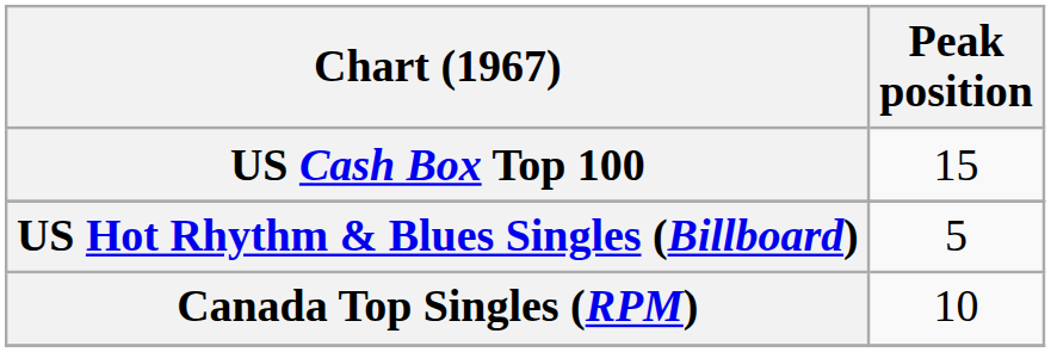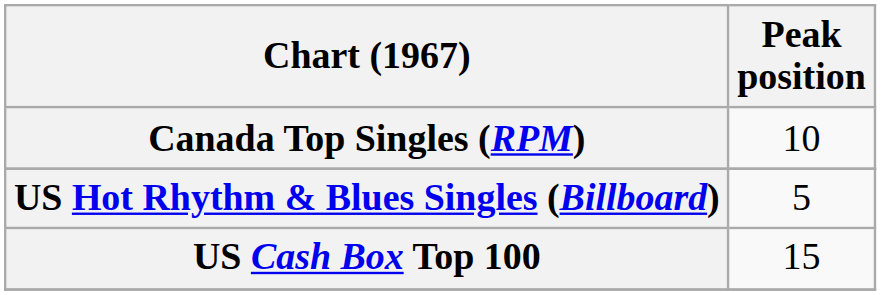rows swapped: Canada Top Singles (RPM) <-> US Cash Box Top 100
